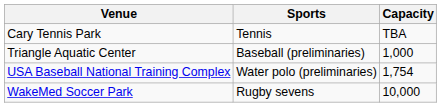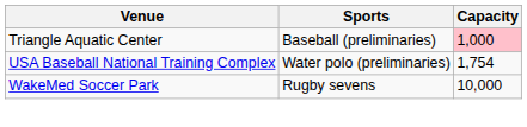- row: Cary Tennis Park | Tennis | TBA
Triangle Aquatic Center | Capacity: no background -> pink background
